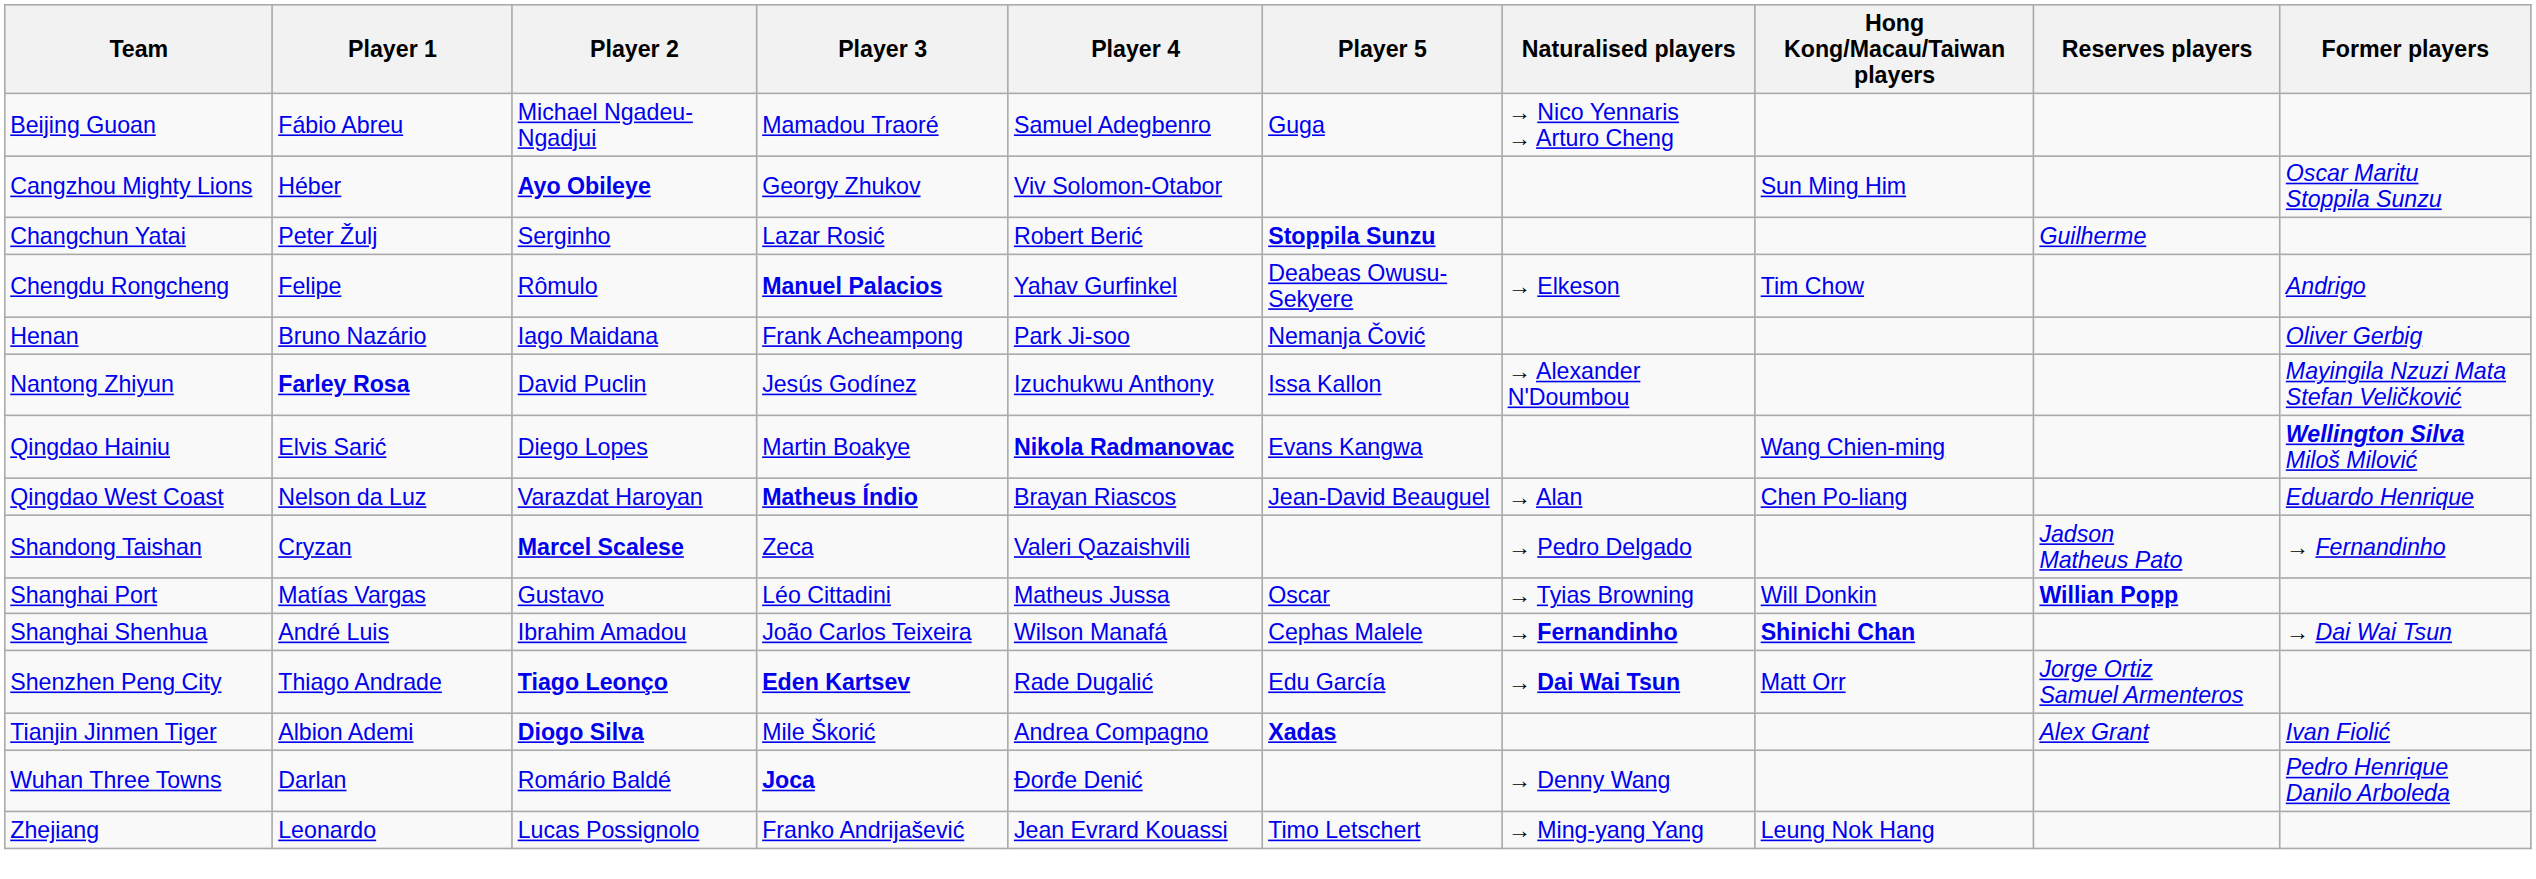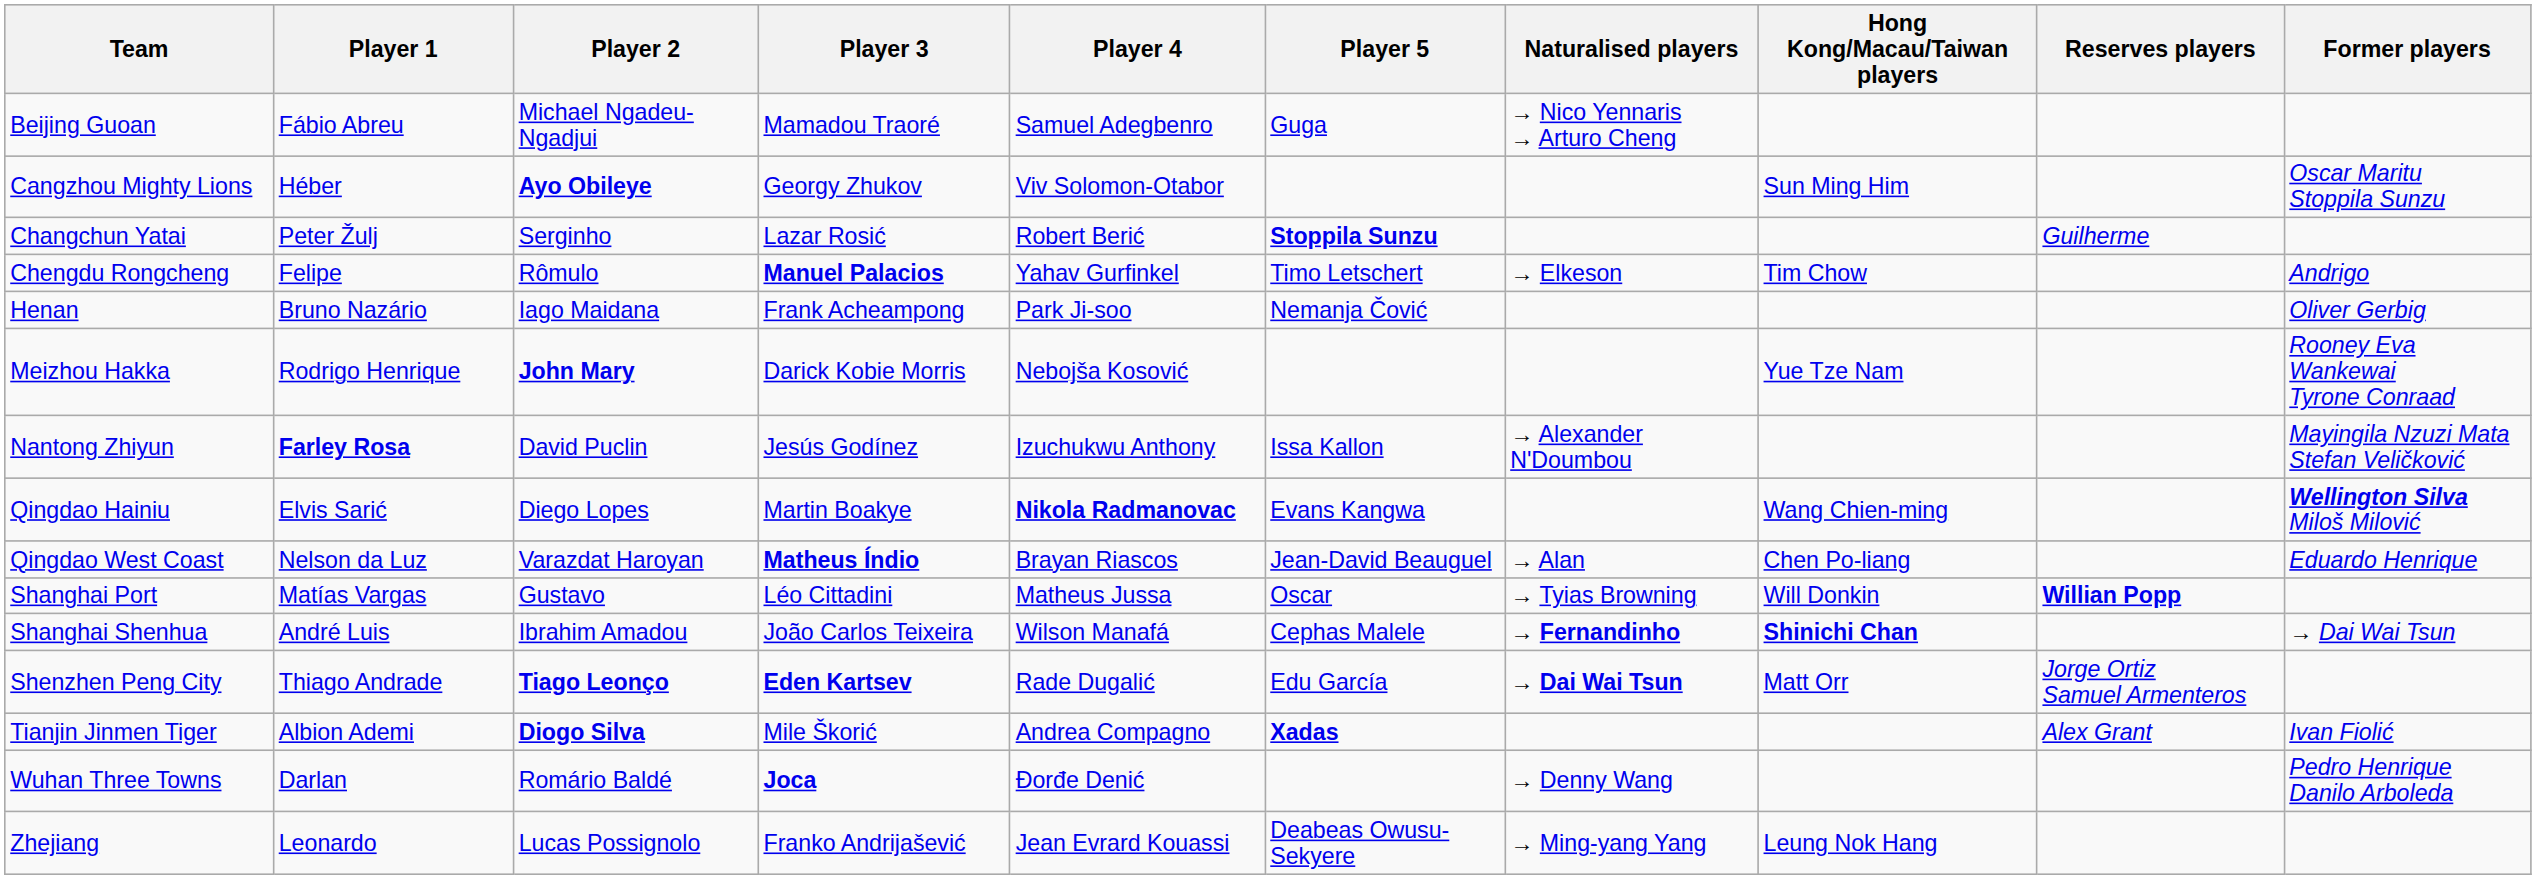Chengdu Rongcheng | Player 5: Deabeas Owusu-Sekyere -> Timo Letschert
+ row: Meizhou Hakka | Rodrigo Henrique | John Mary | Darick Kobie Morris | Nebojša Kosović | Yue Tze Nam | Rooney Eva Wankewai Tyrone Conraad
- row: Shandong Taishan | Cryzan | Marcel Scalese | Zeca | Valeri Qazaishvili | → Pedro Delgado | Jadson Matheus Pato | → Fernandinho
Zhejiang | Player 5: Timo Letschert -> Deabeas Owusu-Sekyere
